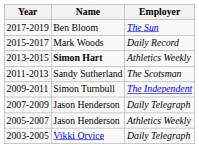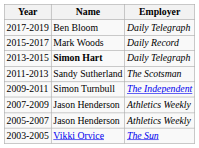2017-2019 | Employer: The Sun -> Daily Telegraph
2013-2015 | Employer: Athletics Weekly -> Daily Telegraph
2007-2009 | Employer: Daily Telegraph -> Athletics Weekly
2003-2005 | Employer: Daily Telegraph -> The Sun
